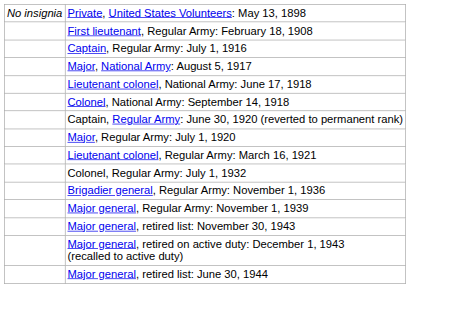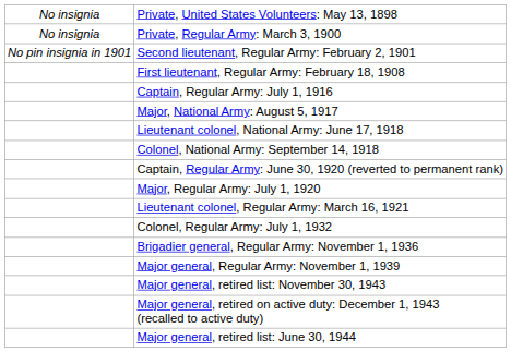+ row: No insignia | Private, Regular Army: March 3, 1900
+ row: No pin insignia in 1901 | Second lieutenant, Regular Army: February 2, 1901
